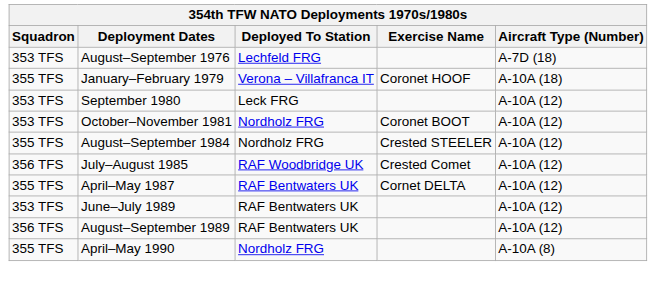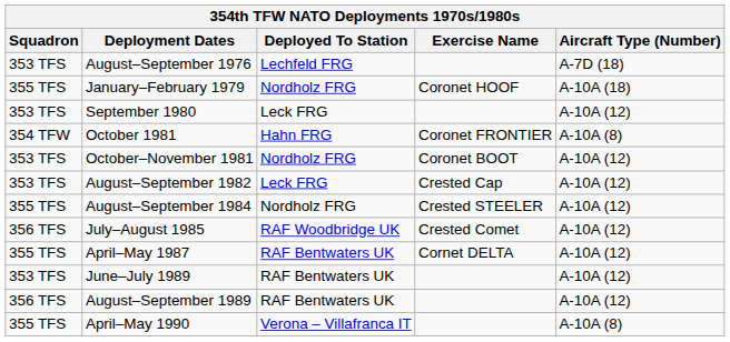January–February 1979 | Deployed To Station: Verona – Villafranca IT -> Nordholz FRG
+ row: 354 TFW | October 1981 | Hahn FRG | Coronet FRONTIER | A-10A (8)
+ row: 353 TFS | August–September 1982 | Leck FRG | Crested Cap | A-10A (12)
April–May 1990 | Deployed To Station: Nordholz FRG -> Verona – Villafranca IT
